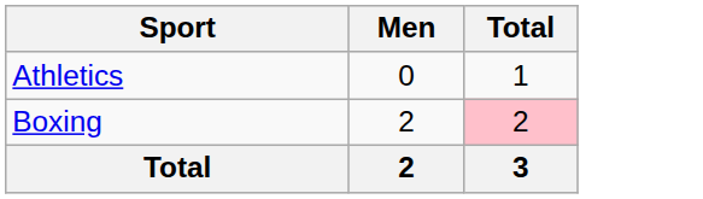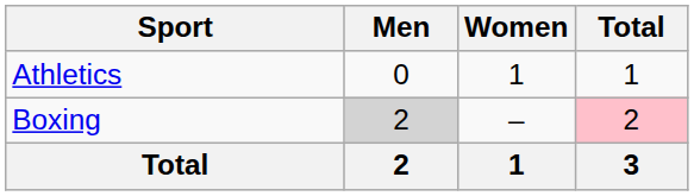+ column: Women | 1 | – | 1
Boxing | Men: no background -> lightgrey background
